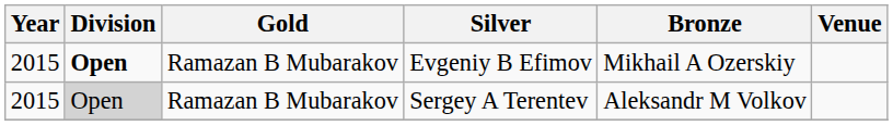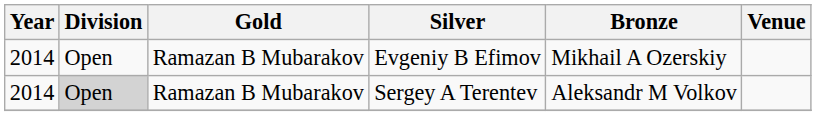Evgeniy B Efimov | Year: 2015 -> 2014
Evgeniy B Efimov | Division: bold -> normal
Sergey A Terentev | Year: 2015 -> 2014
